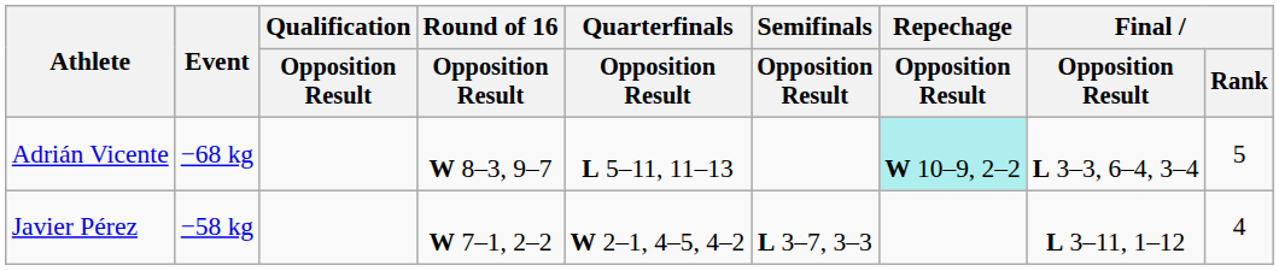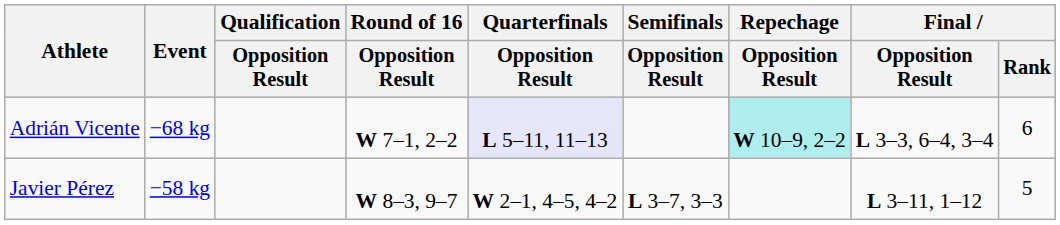Adrián Vicente | Round of 16 / Opposition Result: W 8–3, 9–7 -> W 7–1, 2–2
Adrián Vicente | Quarterfinals / Opposition Result: no background -> lavender background
Adrián Vicente | Final / Rank: 5 -> 6
Javier Pérez | Round of 16 / Opposition Result: W 7–1, 2–2 -> W 8–3, 9–7
Javier Pérez | Final / Rank: 4 -> 5
